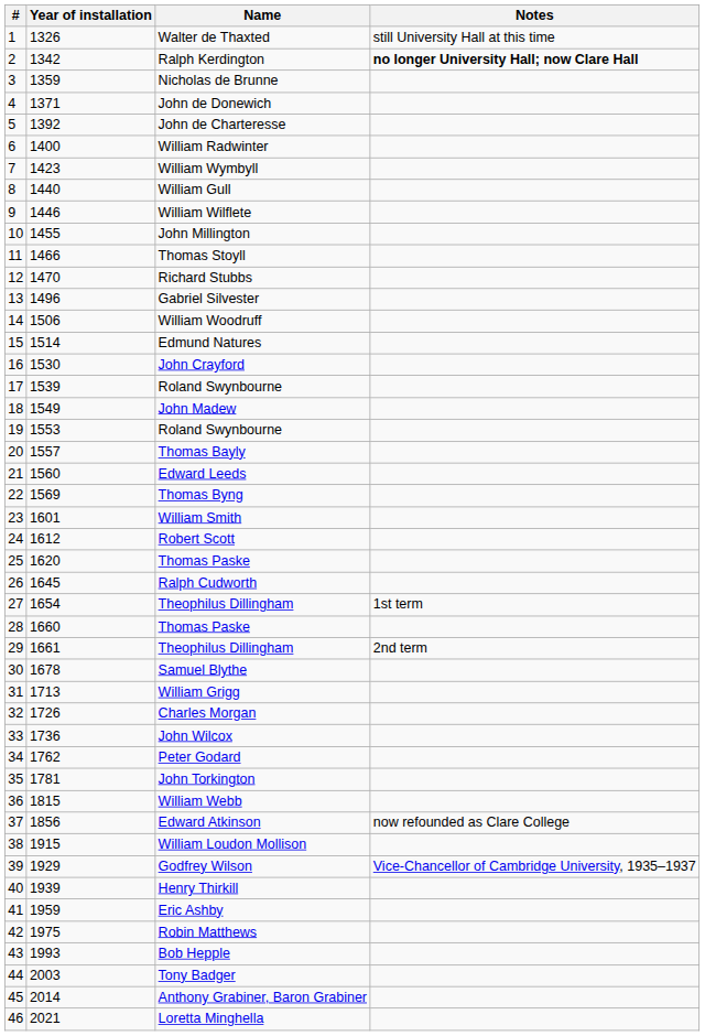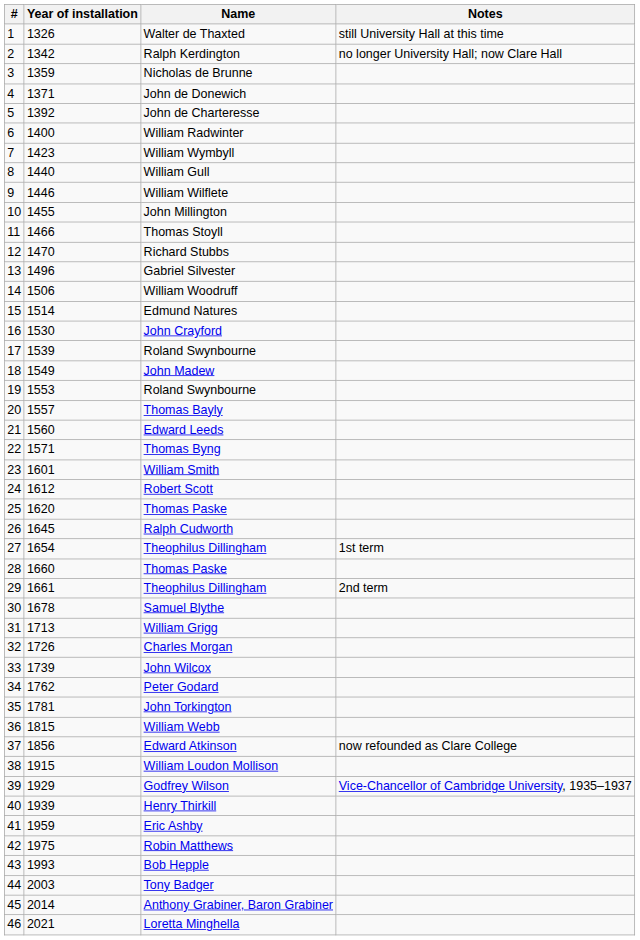Ralph Kerdington | Notes: bold -> normal
Thomas Byng | Year of installation: 1569 -> 1571
John Wilcox | Year of installation: 1736 -> 1739
